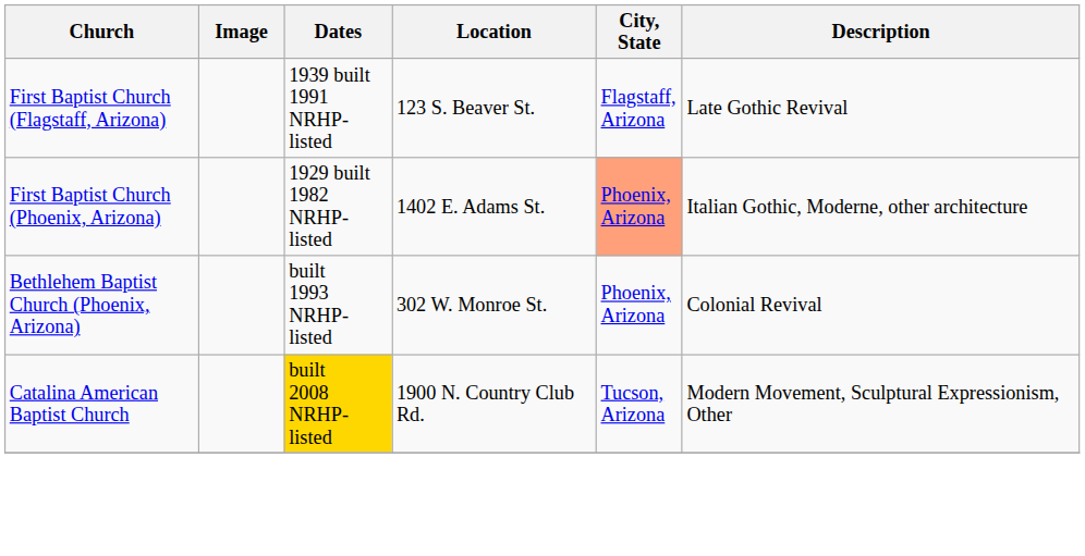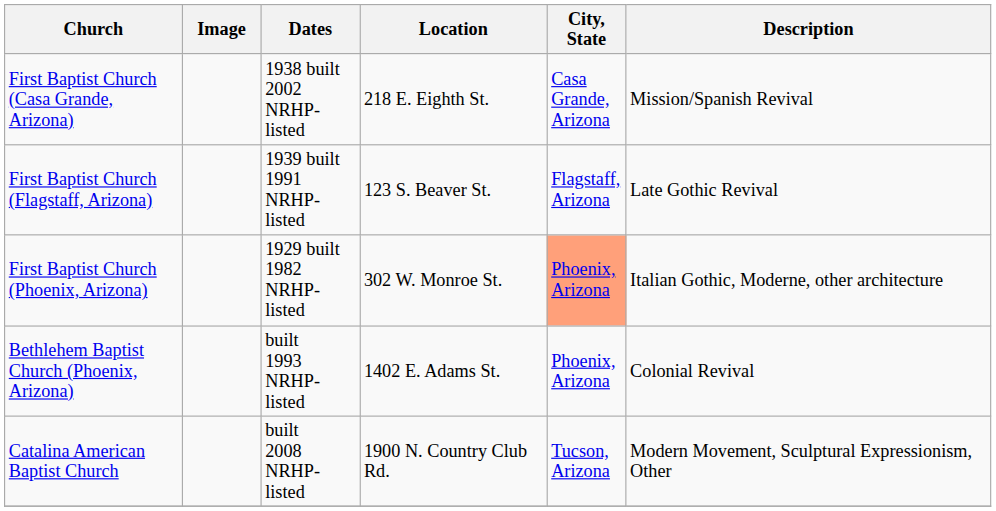+ row: First Baptist Church (Casa Grande, Arizona) | 1938 built 2002 NRHP-listed | 218 E. Eighth St. | Casa Grande, Arizona | Mission/Spanish Revival
First Baptist Church (Phoenix, Arizona) | Location: 1402 E. Adams St. -> 302 W. Monroe St.
Bethlehem Baptist Church (Phoenix, Arizona) | Location: 302 W. Monroe St. -> 1402 E. Adams St.
Catalina American Baptist Church | Dates: gold background -> no background
